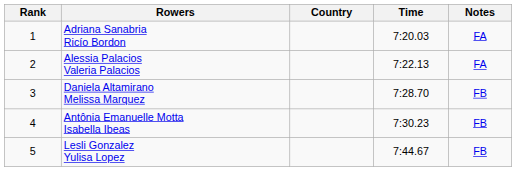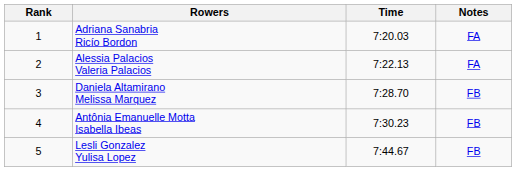- column: Country
